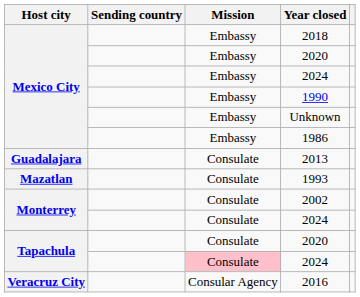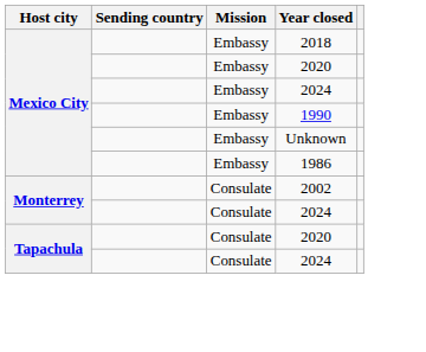- row: Guadalajara | Consulate | 2013
- row: Mazatlan | Consulate | 1993
Tapachula / 2024 | Mission: pink background -> no background
- row: Veracruz City | Consular Agency | 2016
